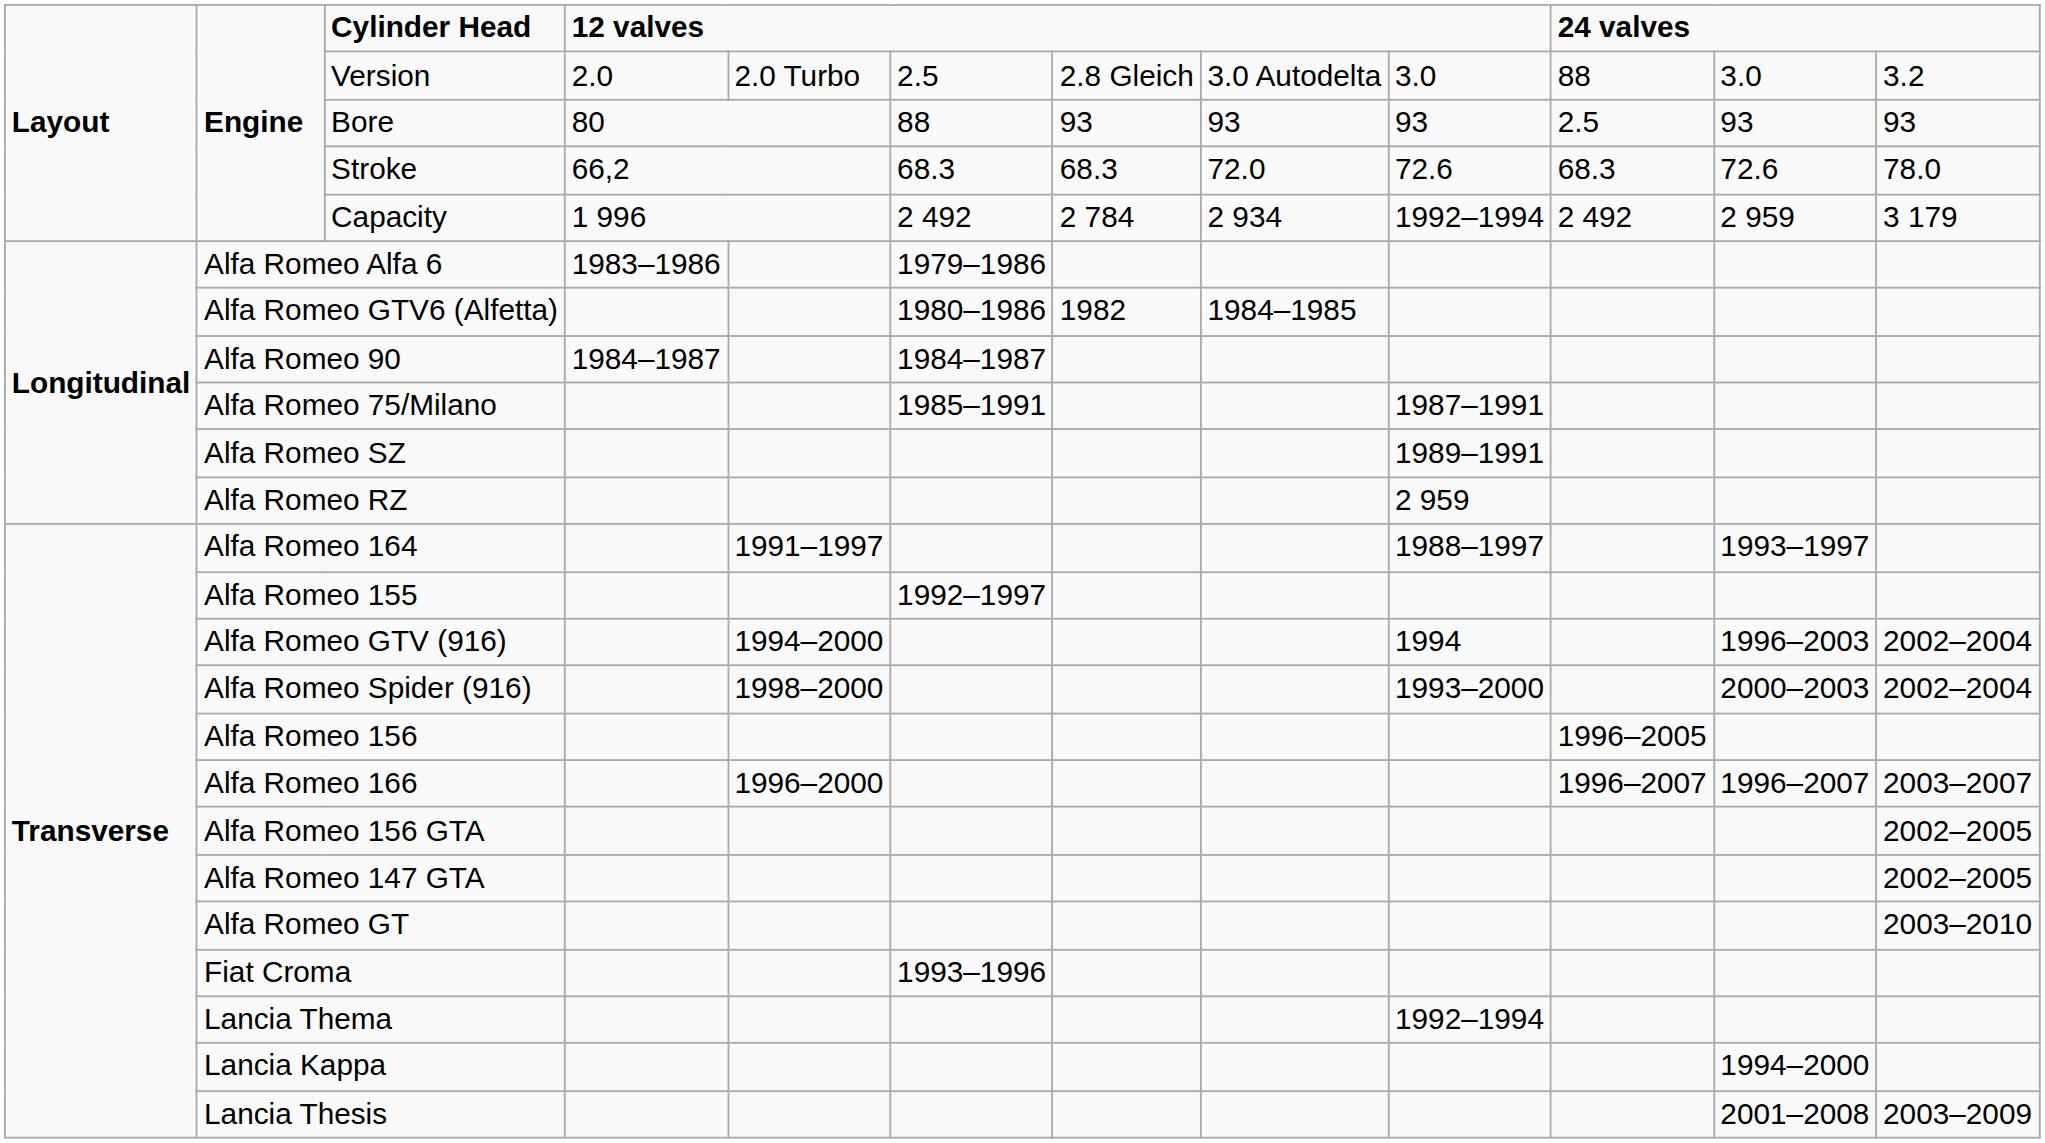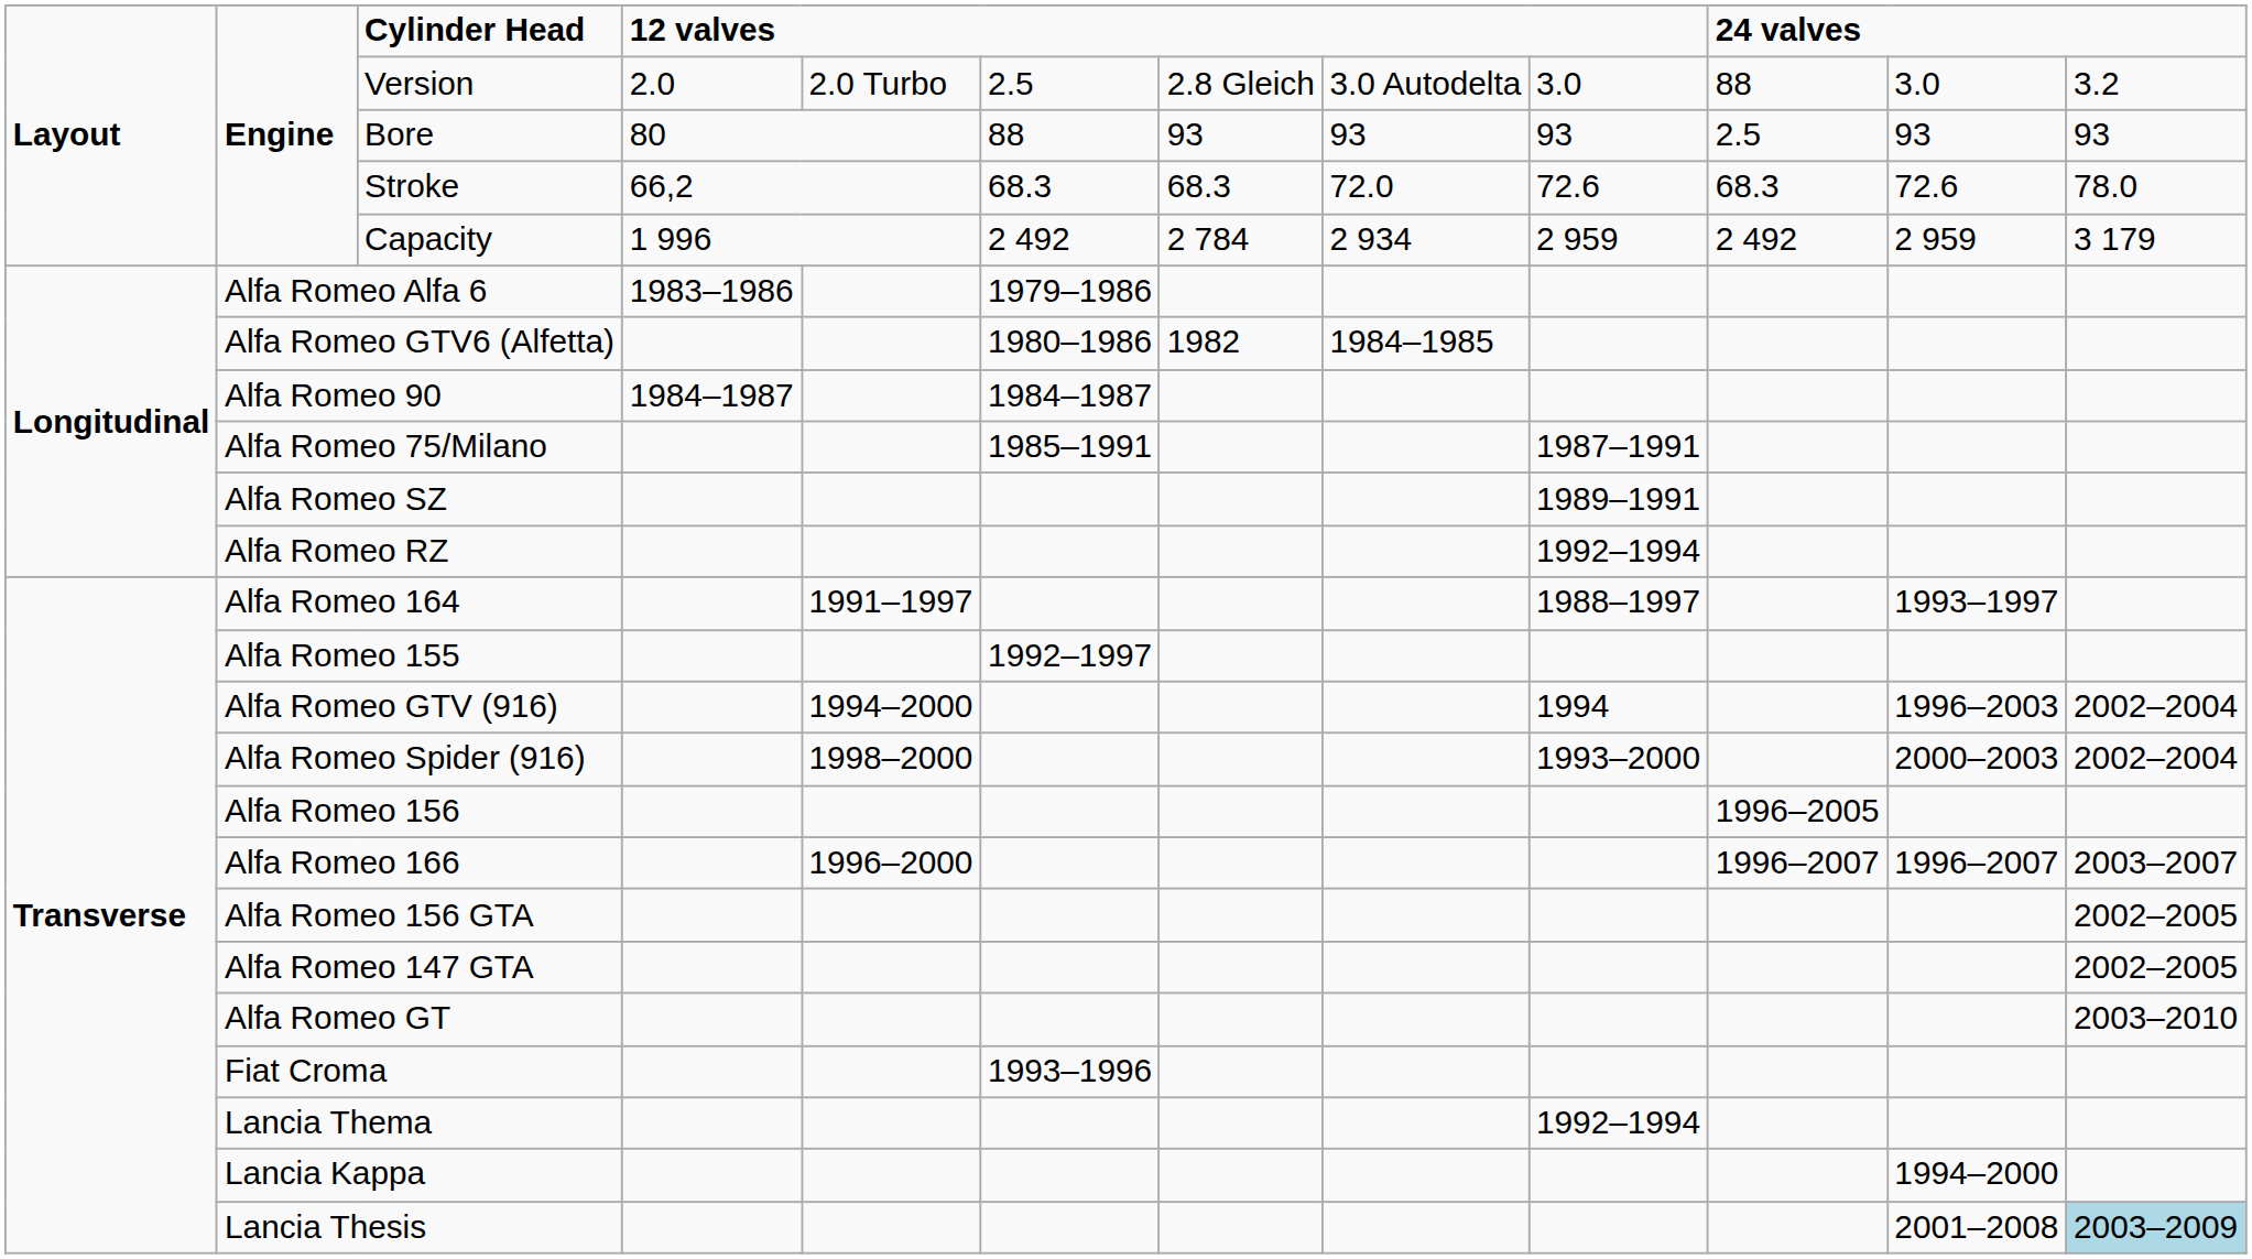Capacity | column 9: 1992–1994 -> 2 959
Alfa Romeo RZ | column 9: 2 959 -> 1992–1994
Lancia Thesis | column 12: no background -> lightblue background
